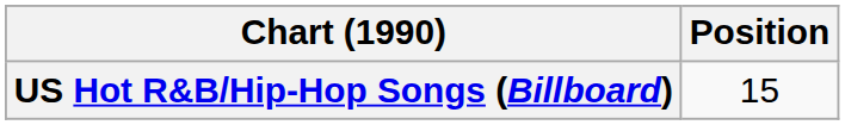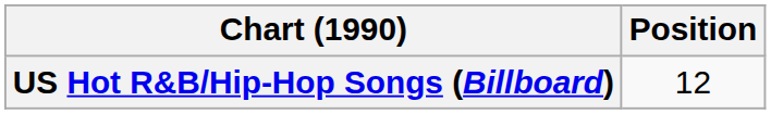US Hot R&B/Hip-Hop Songs (Billboard) | Position: 15 -> 12
